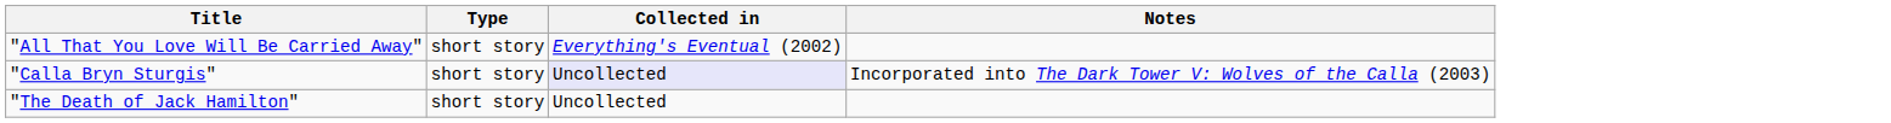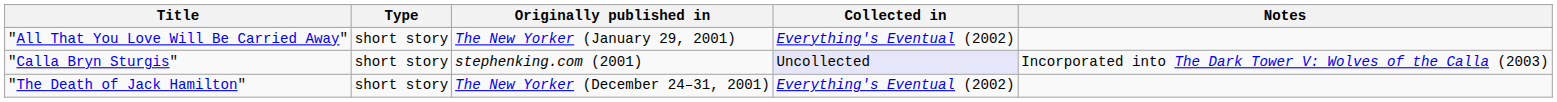+ column: Originally published in | The New Yorker (January 29, 2001) | stephenking.com (2001) | The New Yorker (December 24–31, 2001)
"The Death of Jack Hamilton" | Collected in: Uncollected -> Everything's Eventual (2002)
